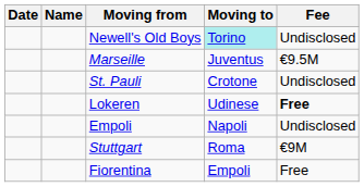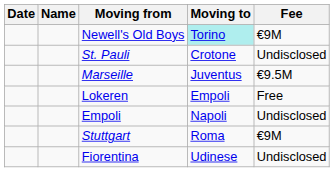Newell's Old Boys | Fee: Undisclosed -> €9M
rows swapped: St. Pauli <-> Marseille
Lokeren | Moving to: Udinese -> Empoli
Lokeren | Fee: bold -> normal
Fiorentina | Moving to: Empoli -> Udinese
Fiorentina | Fee: Free -> Undisclosed
